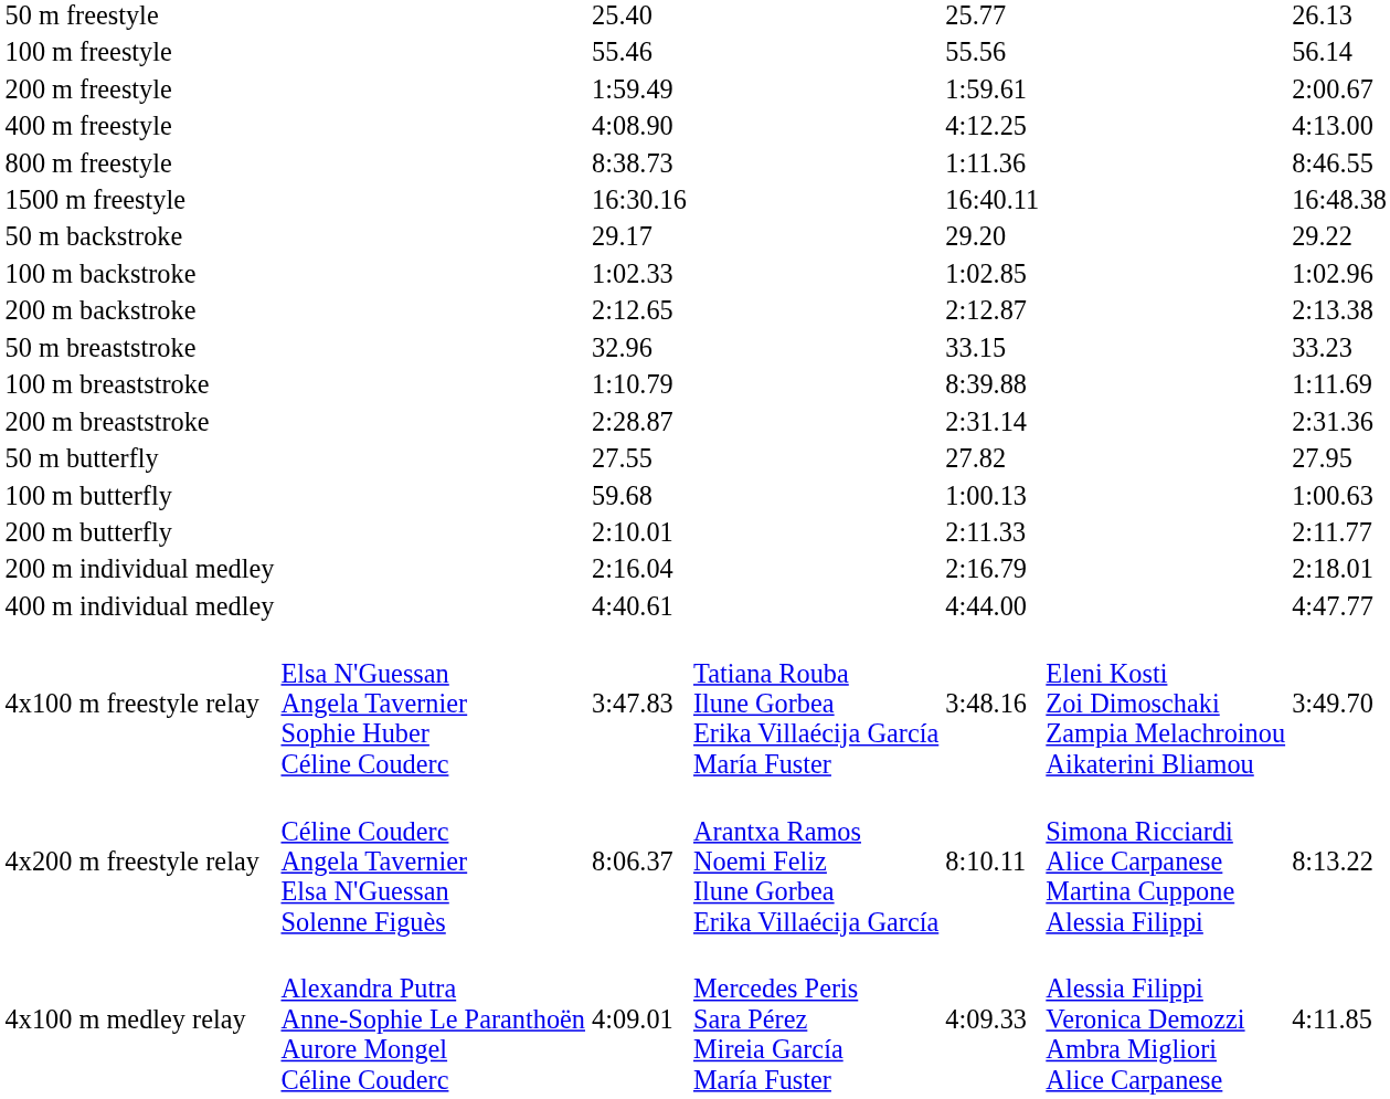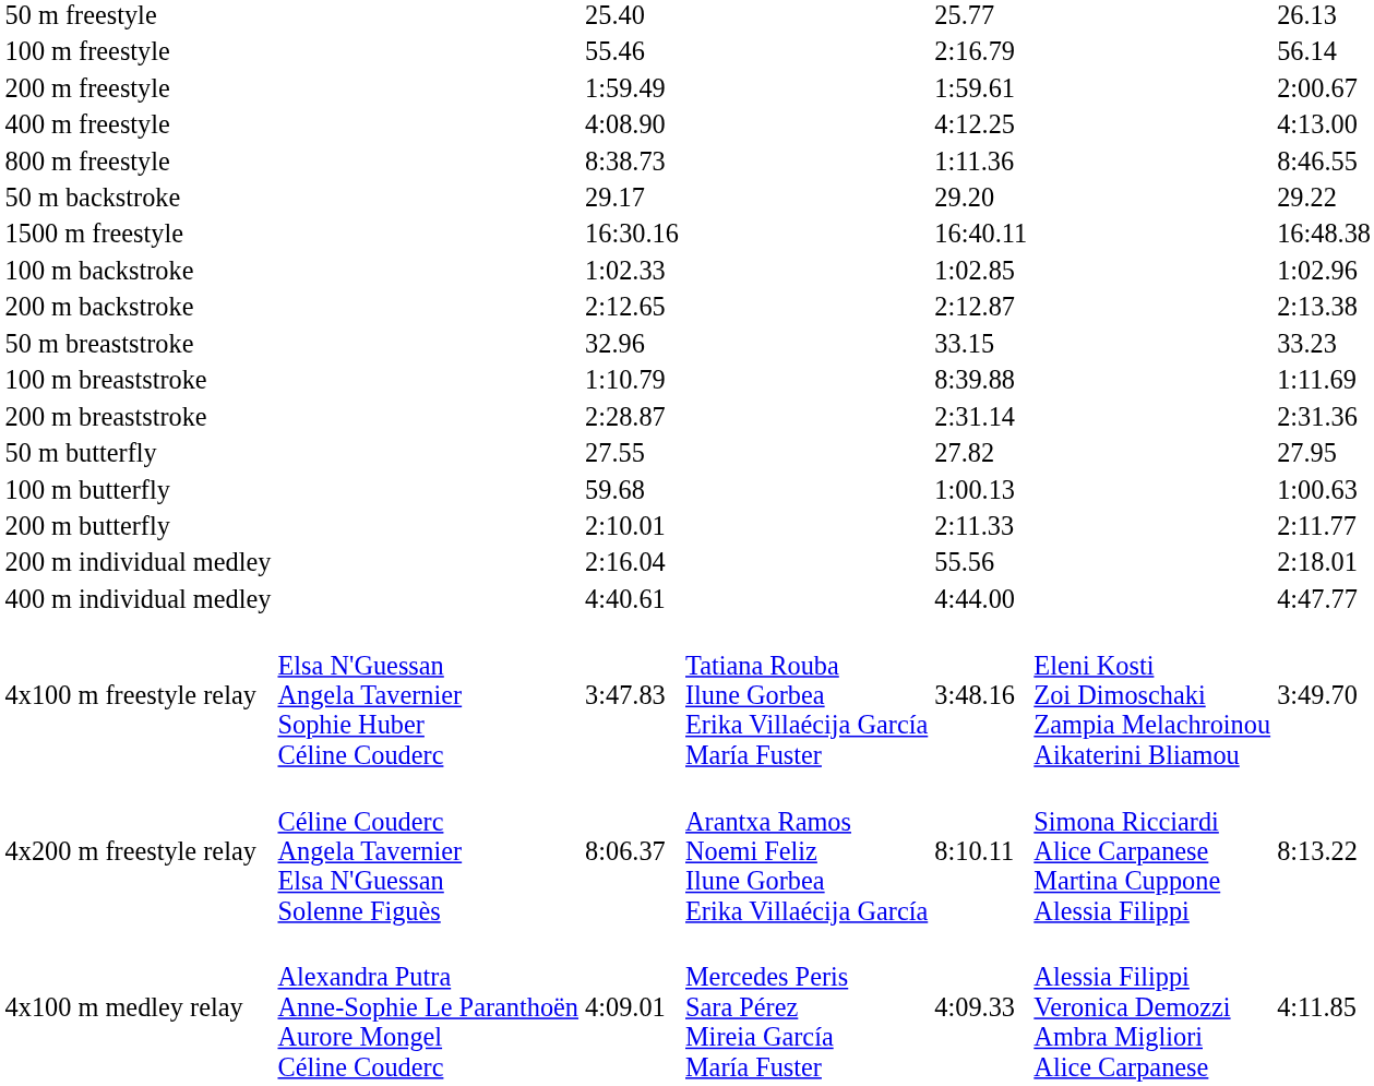100 m freestyle | column 5: 55.56 -> 2:16.79
rows swapped: 1500 m freestyle <-> 50 m backstroke
200 m individual medley | column 5: 2:16.79 -> 55.56
